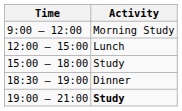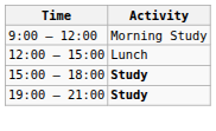15:00 – 18:00 | Activity: normal -> bold
- row: 18:30 – 19:00 | Dinner
